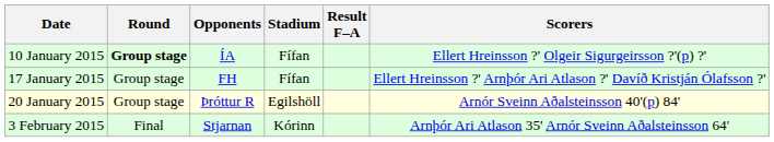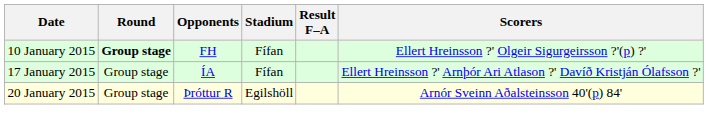10 January 2015 | Opponents: ÍA -> FH
17 January 2015 | Opponents: FH -> ÍA
- row: 3 February 2015 | Final | Stjarnan | Kórinn | Arnþór Ari Atlason 35' Arnór Sveinn Aðalsteinsson 64'
